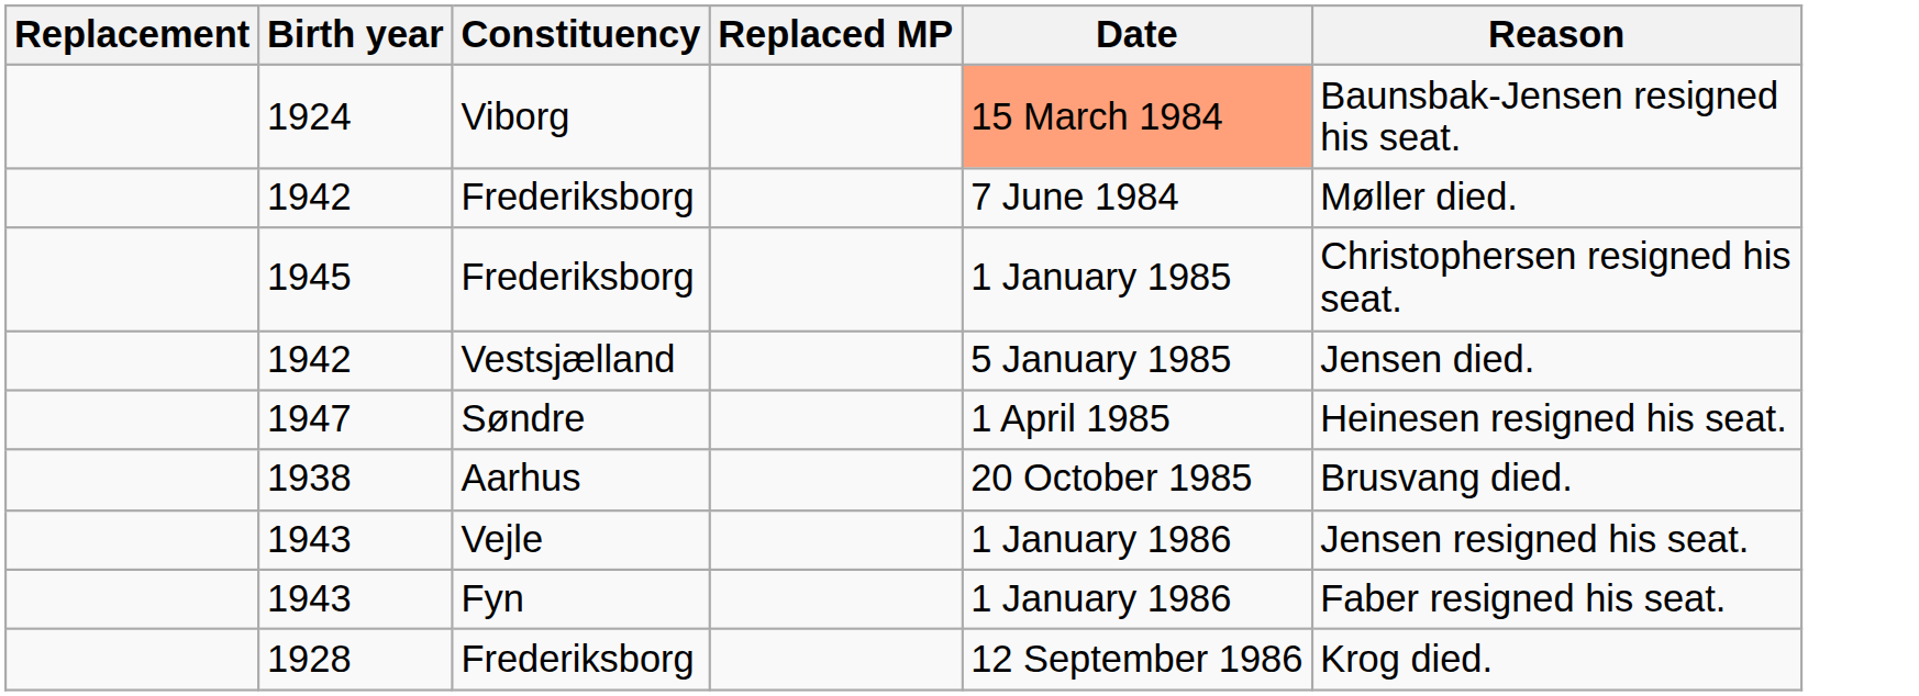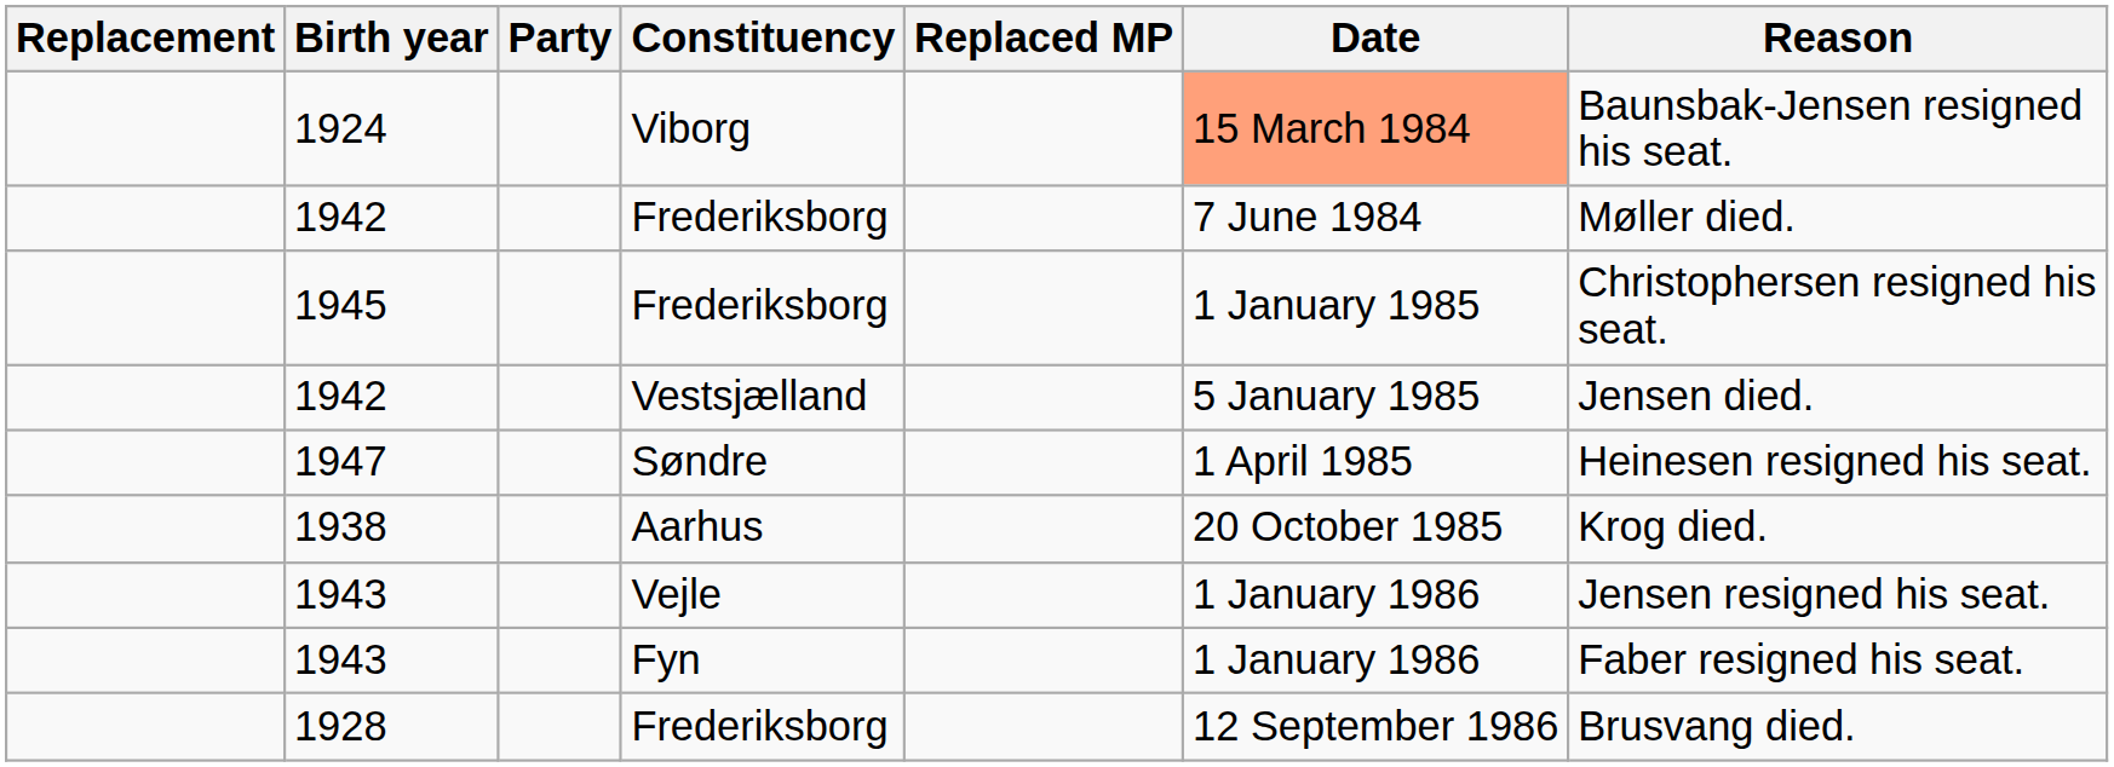+ column: Party
1938 | Reason: Brusvang died. -> Krog died.
1928 | Reason: Krog died. -> Brusvang died.
